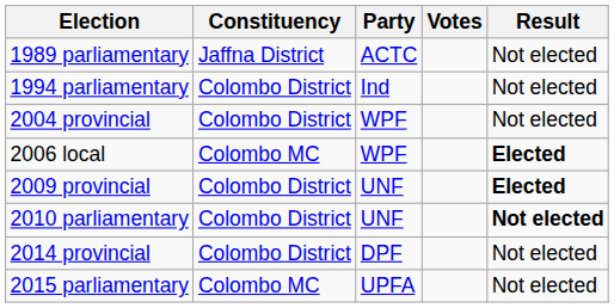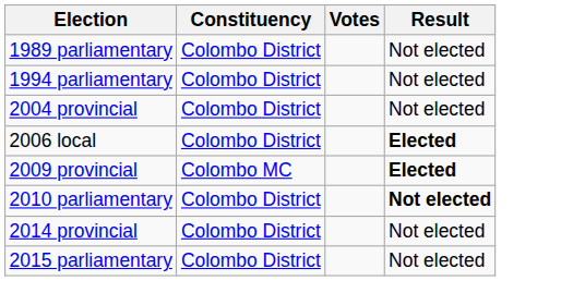- column: Party | ACTC | Ind | WPF | WPF | UNF | UNF | DPF | UPFA
1989 parliamentary | Constituency: Jaffna District -> Colombo District
2006 local | Constituency: Colombo MC -> Colombo District
2009 provincial | Constituency: Colombo District -> Colombo MC
2015 parliamentary | Constituency: Colombo MC -> Colombo District
